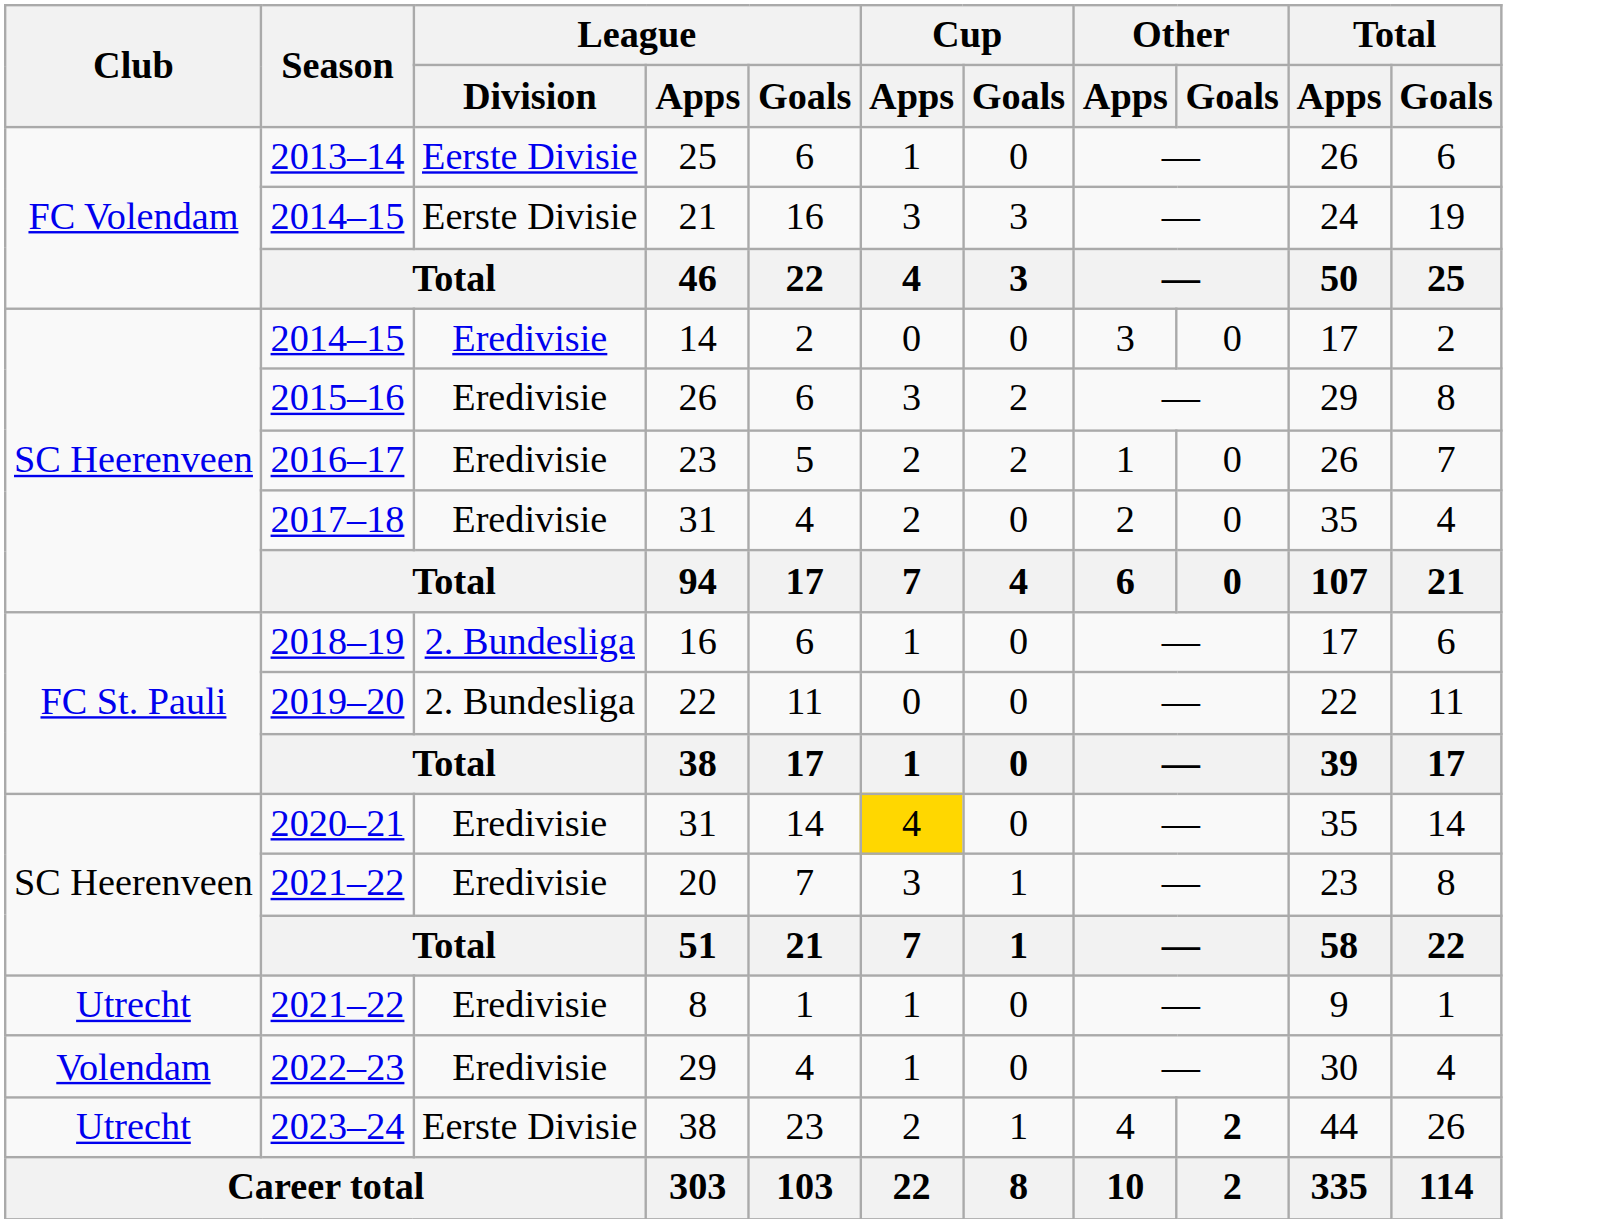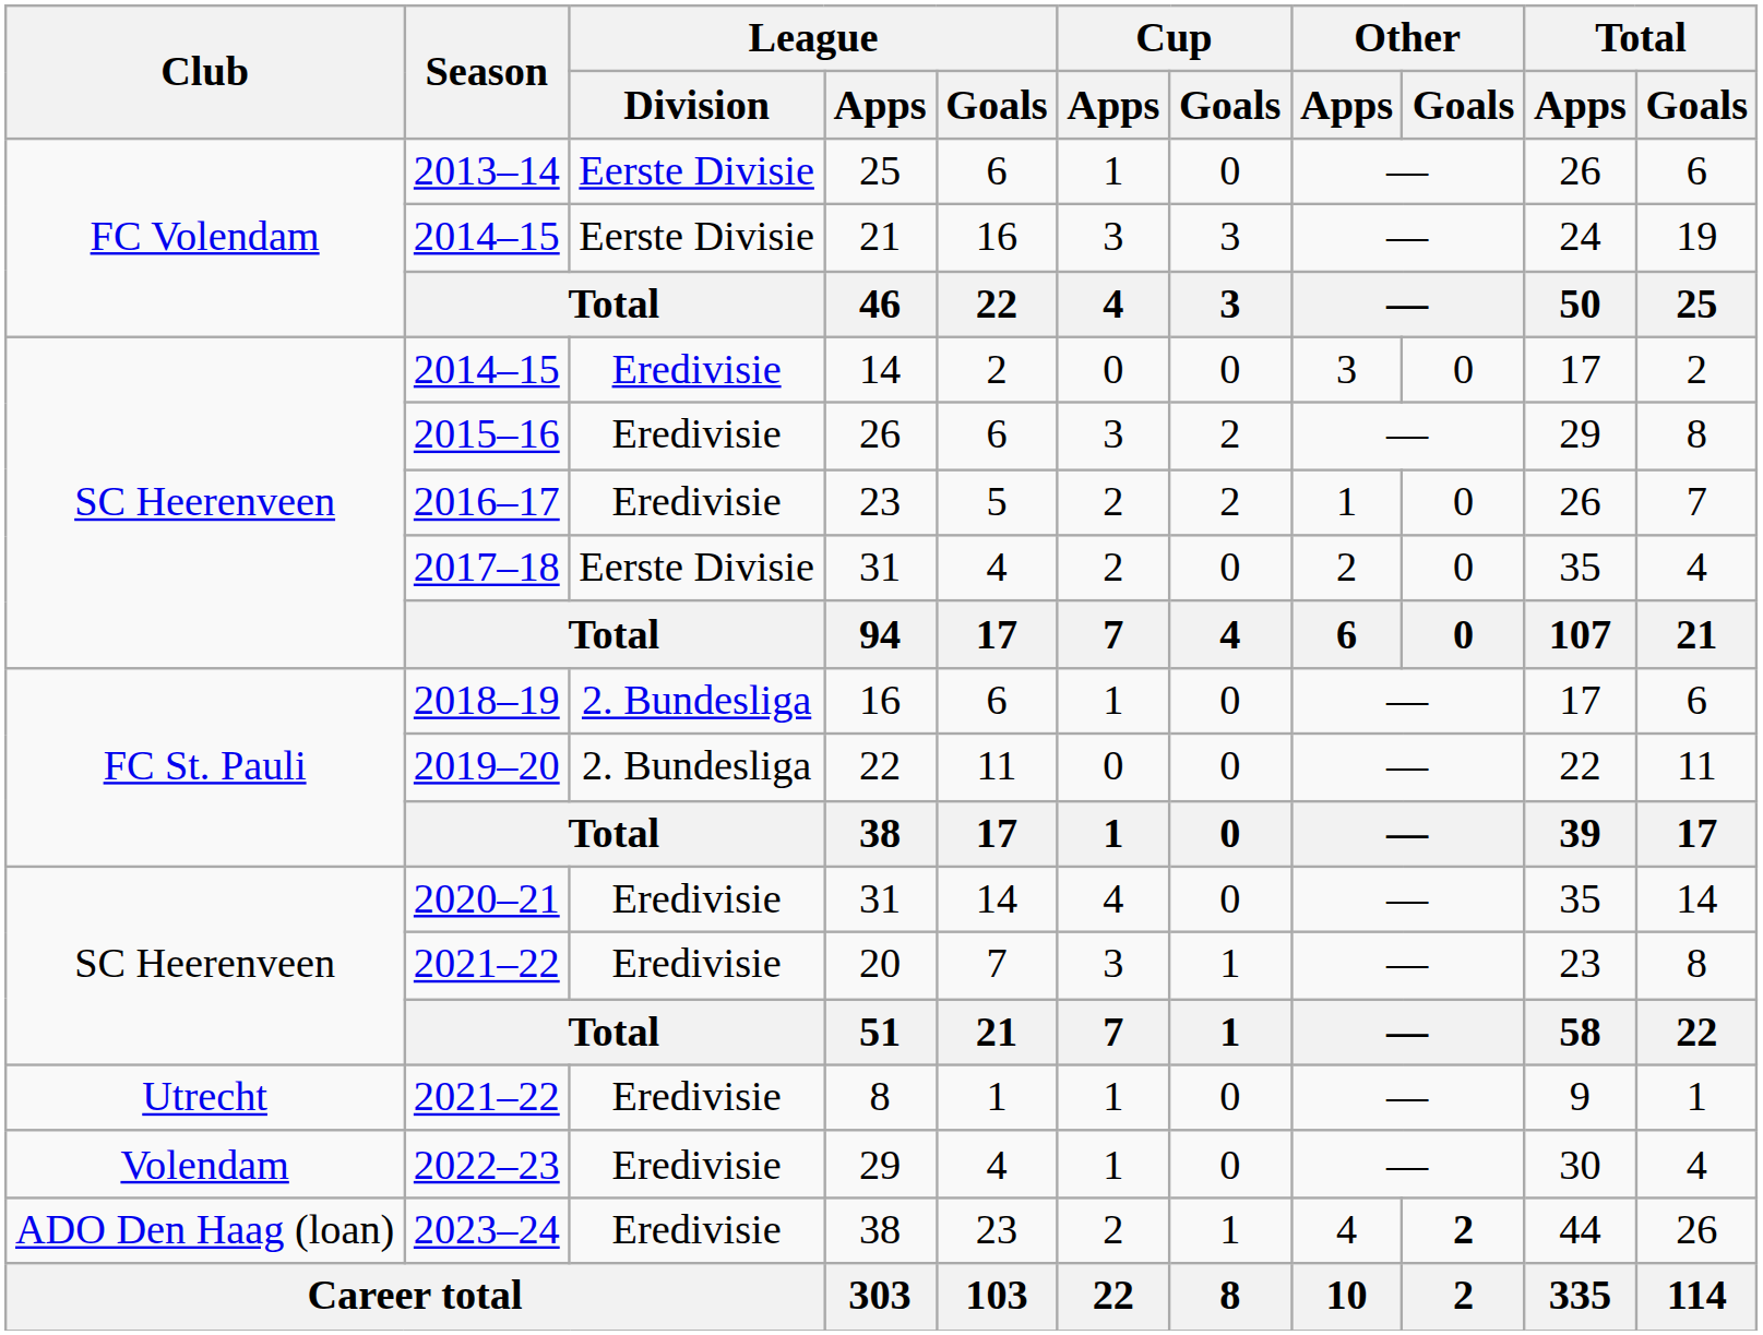2017–18 / 31 | League / Division: Eredivisie -> Eerste Divisie
2020–21 / 31 | Cup / Apps: gold background -> no background
2023–24 / 38 | Club: Utrecht -> ADO Den Haag (loan)
2023–24 / 38 | League / Division: Eerste Divisie -> Eredivisie
